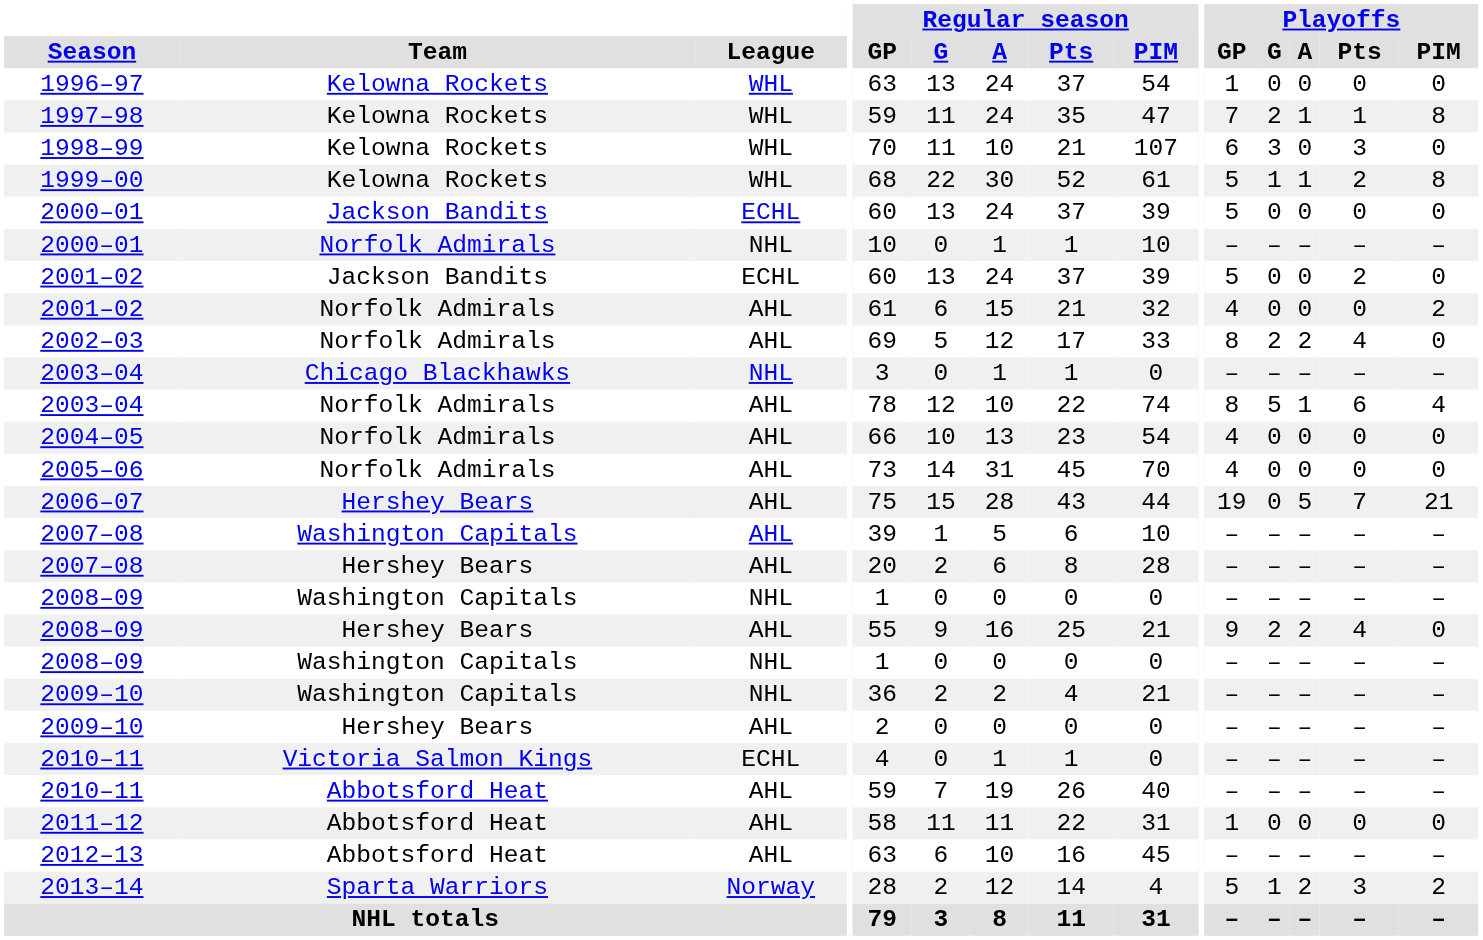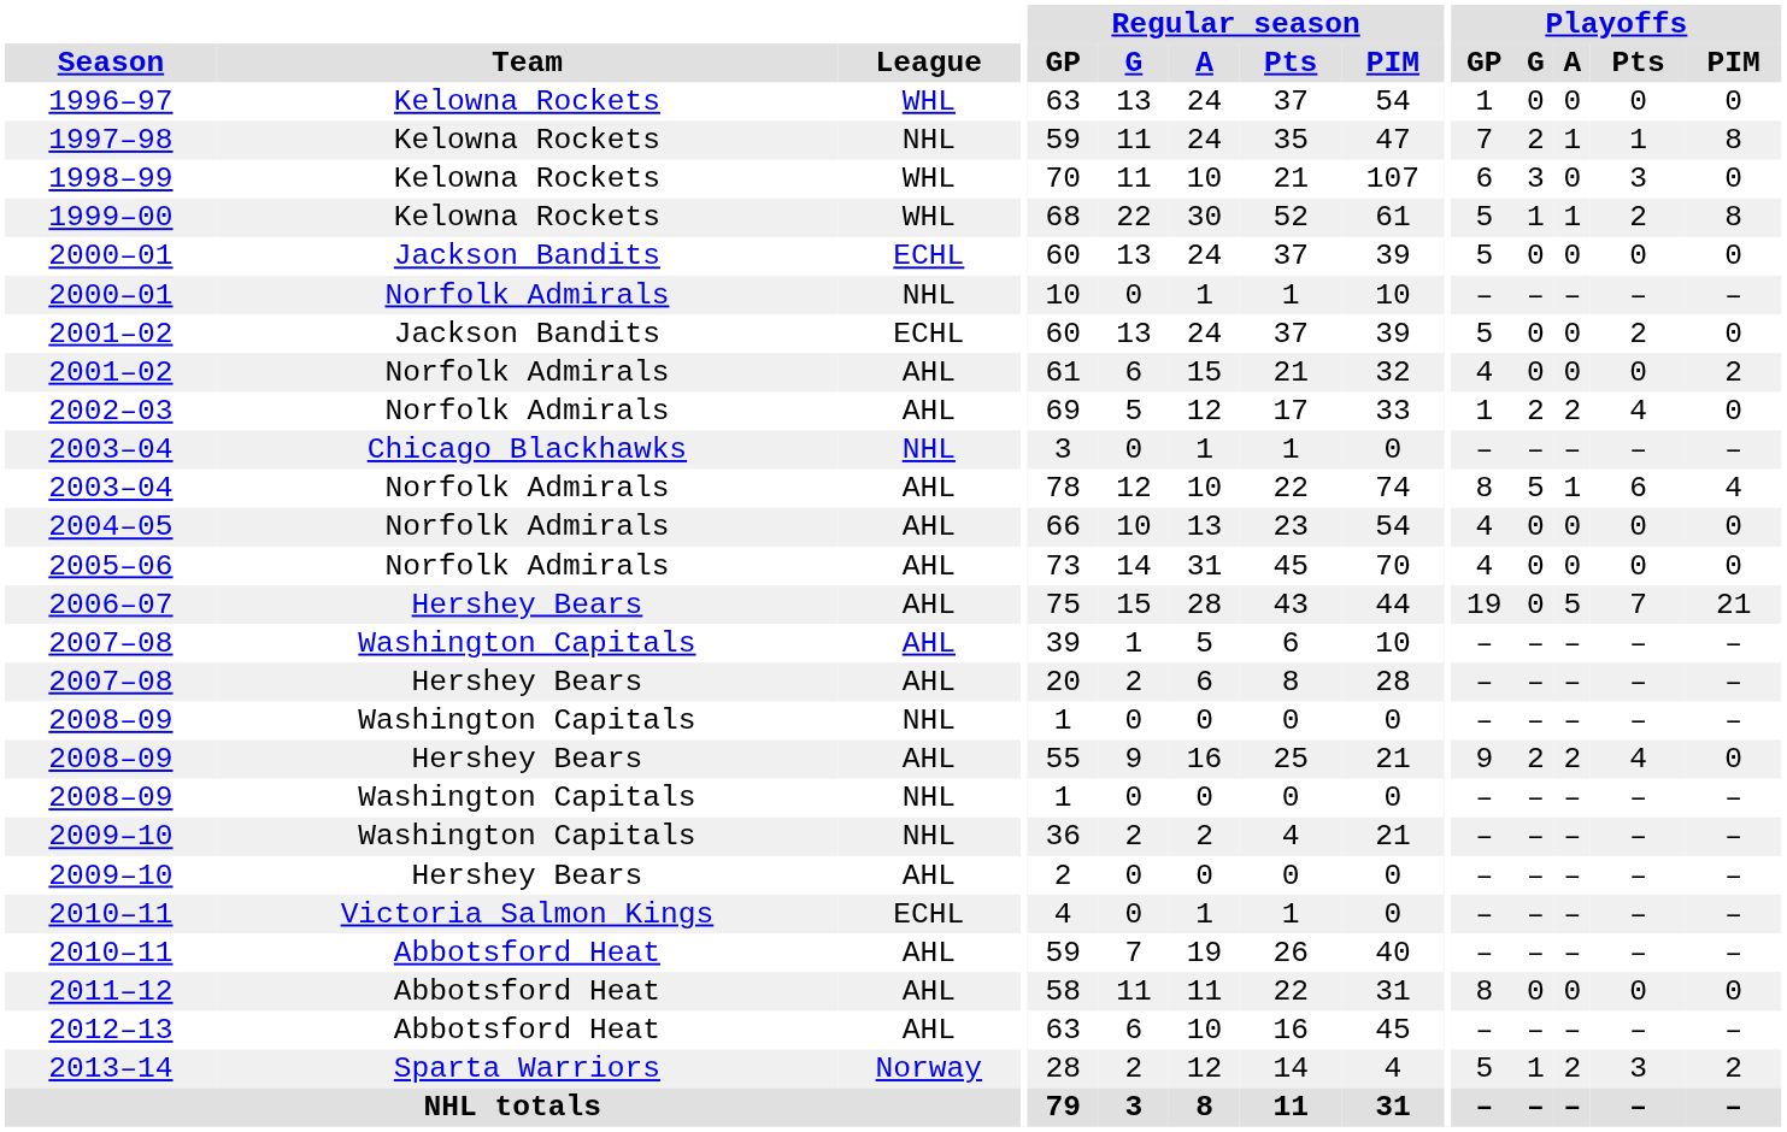1997–98 | League: WHL -> NHL
2002–03 | Playoffs / GP: 8 -> 1
2011–12 | Playoffs / GP: 1 -> 8
